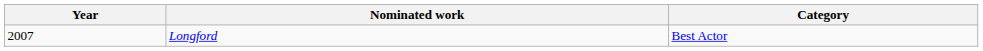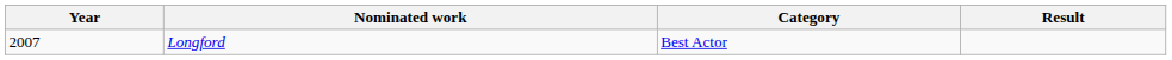+ column: Result
